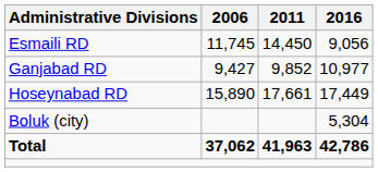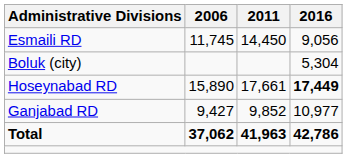rows swapped: Ganjabad RD <-> Boluk (city)
Hoseynabad RD | 2016: normal -> bold
